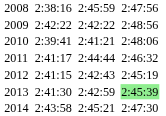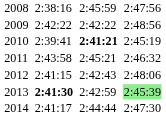2010 | column 5: normal -> bold
2010 | column 7: 2:48:06 -> 2:45:19
2011 | column 3: 2:41:17 -> 2:43:58
2011 | column 5: 2:44:44 -> 2:45:21
2012 | column 7: 2:45:19 -> 2:48:06
2013 | column 3: normal -> bold
2014 | column 3: 2:43:58 -> 2:41:17
2014 | column 5: 2:45:21 -> 2:44:44
